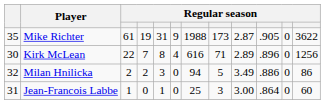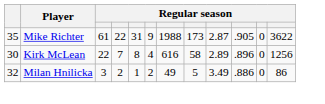Mike Richter | column 4: 19 -> 22
Kirk McLean | column 8: 71 -> 58
Milan Hnilicka | column 3: 2 -> 3
Milan Hnilicka | column 5: 3 -> 1
Milan Hnilicka | column 6: 0 -> 2
Milan Hnilicka | column 7: 94 -> 49
- row: 31 | Jean-Francois Labbe | 1 | 0 | 1 | 0 | 25 | 3 | 3.00 | .864 | 0 | 60
